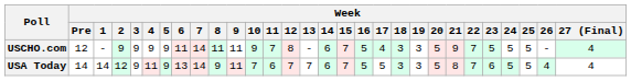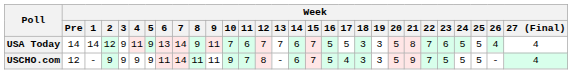rows swapped: USCHO.com <-> USA Today
